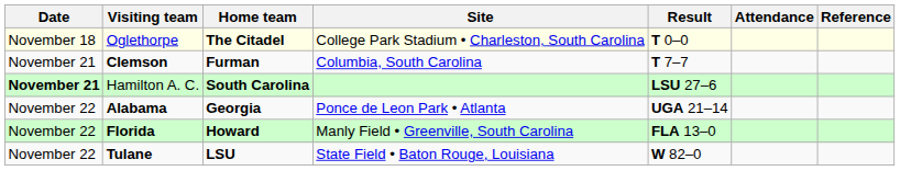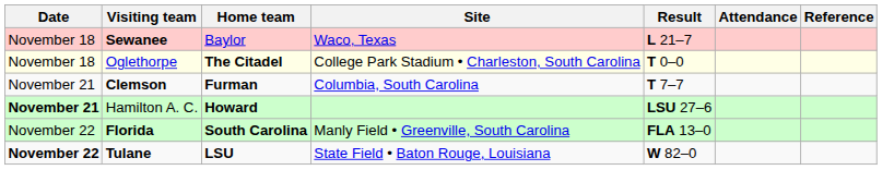+ row: November 18 | Sewanee | Baylor | Waco, Texas | L 21–7
Hamilton A. C. | Home team: South Carolina -> Howard
- row: November 22 | Alabama | Georgia | Ponce de Leon Park • Atlanta | UGA 21–14
Florida | Home team: Howard -> South Carolina
Tulane | Date: normal -> bold
